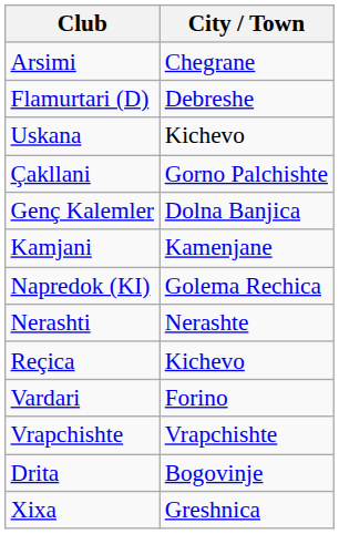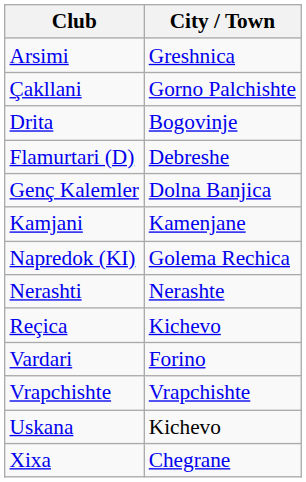Arsimi | City / Town: Chegrane -> Greshnica
rows swapped: Çakllani <-> Flamurtari (D)
rows swapped: Drita <-> Uskana
Xixa | City / Town: Greshnica -> Chegrane
